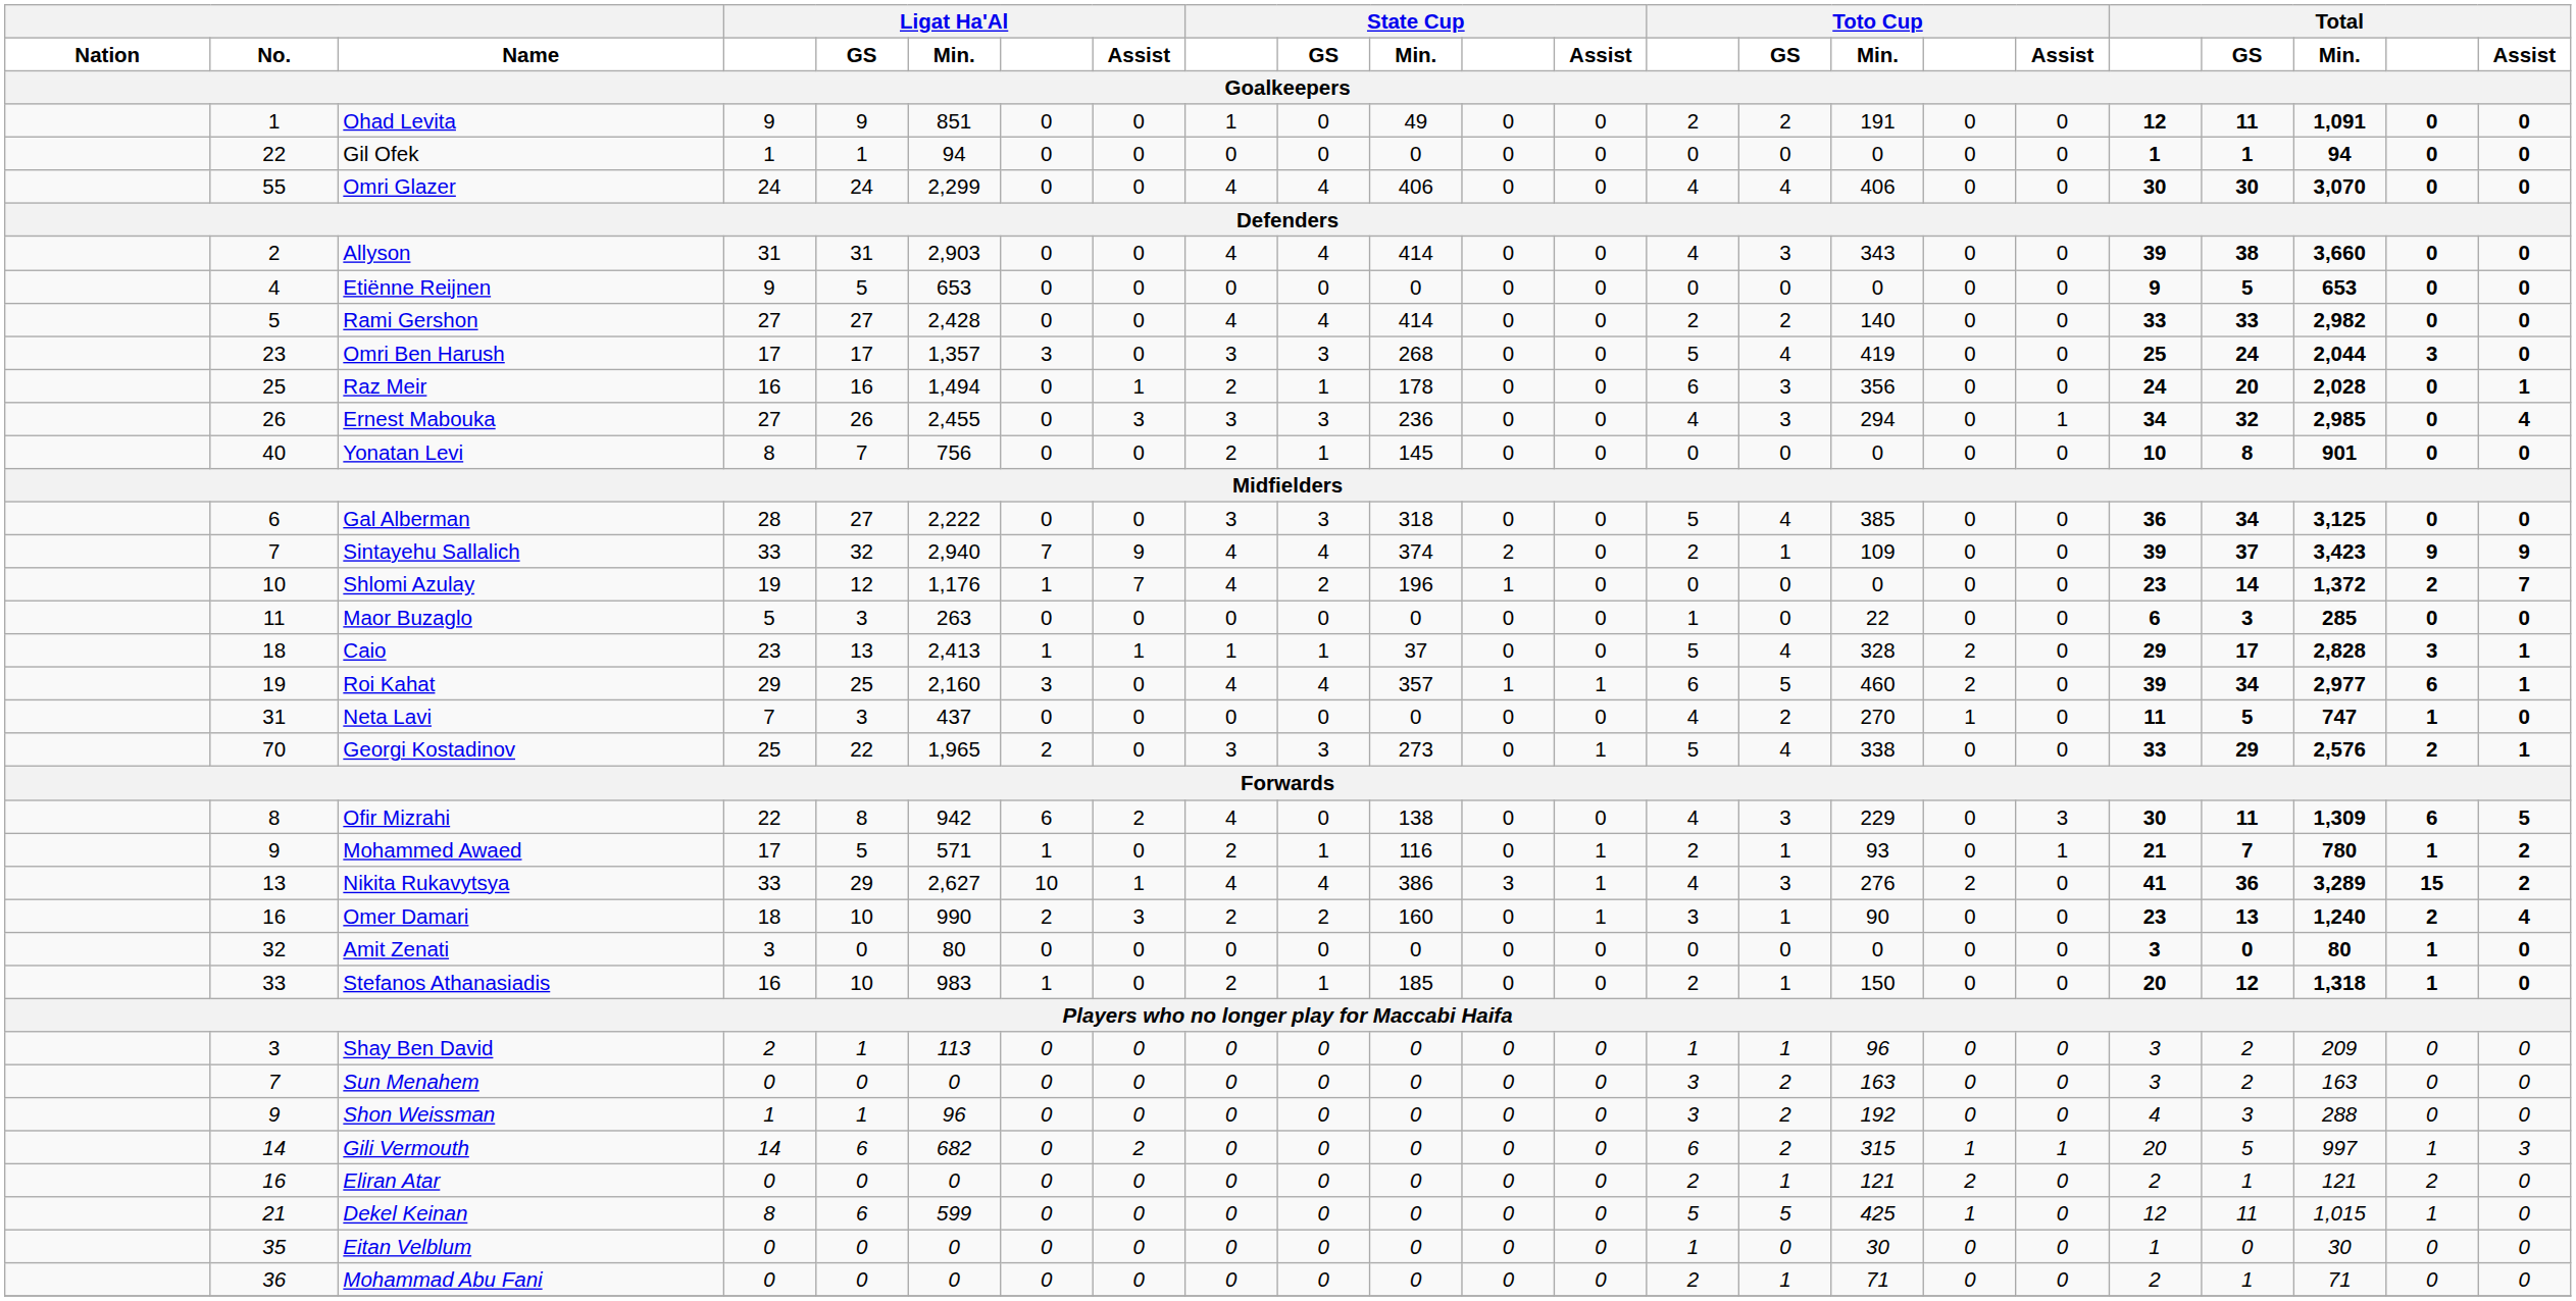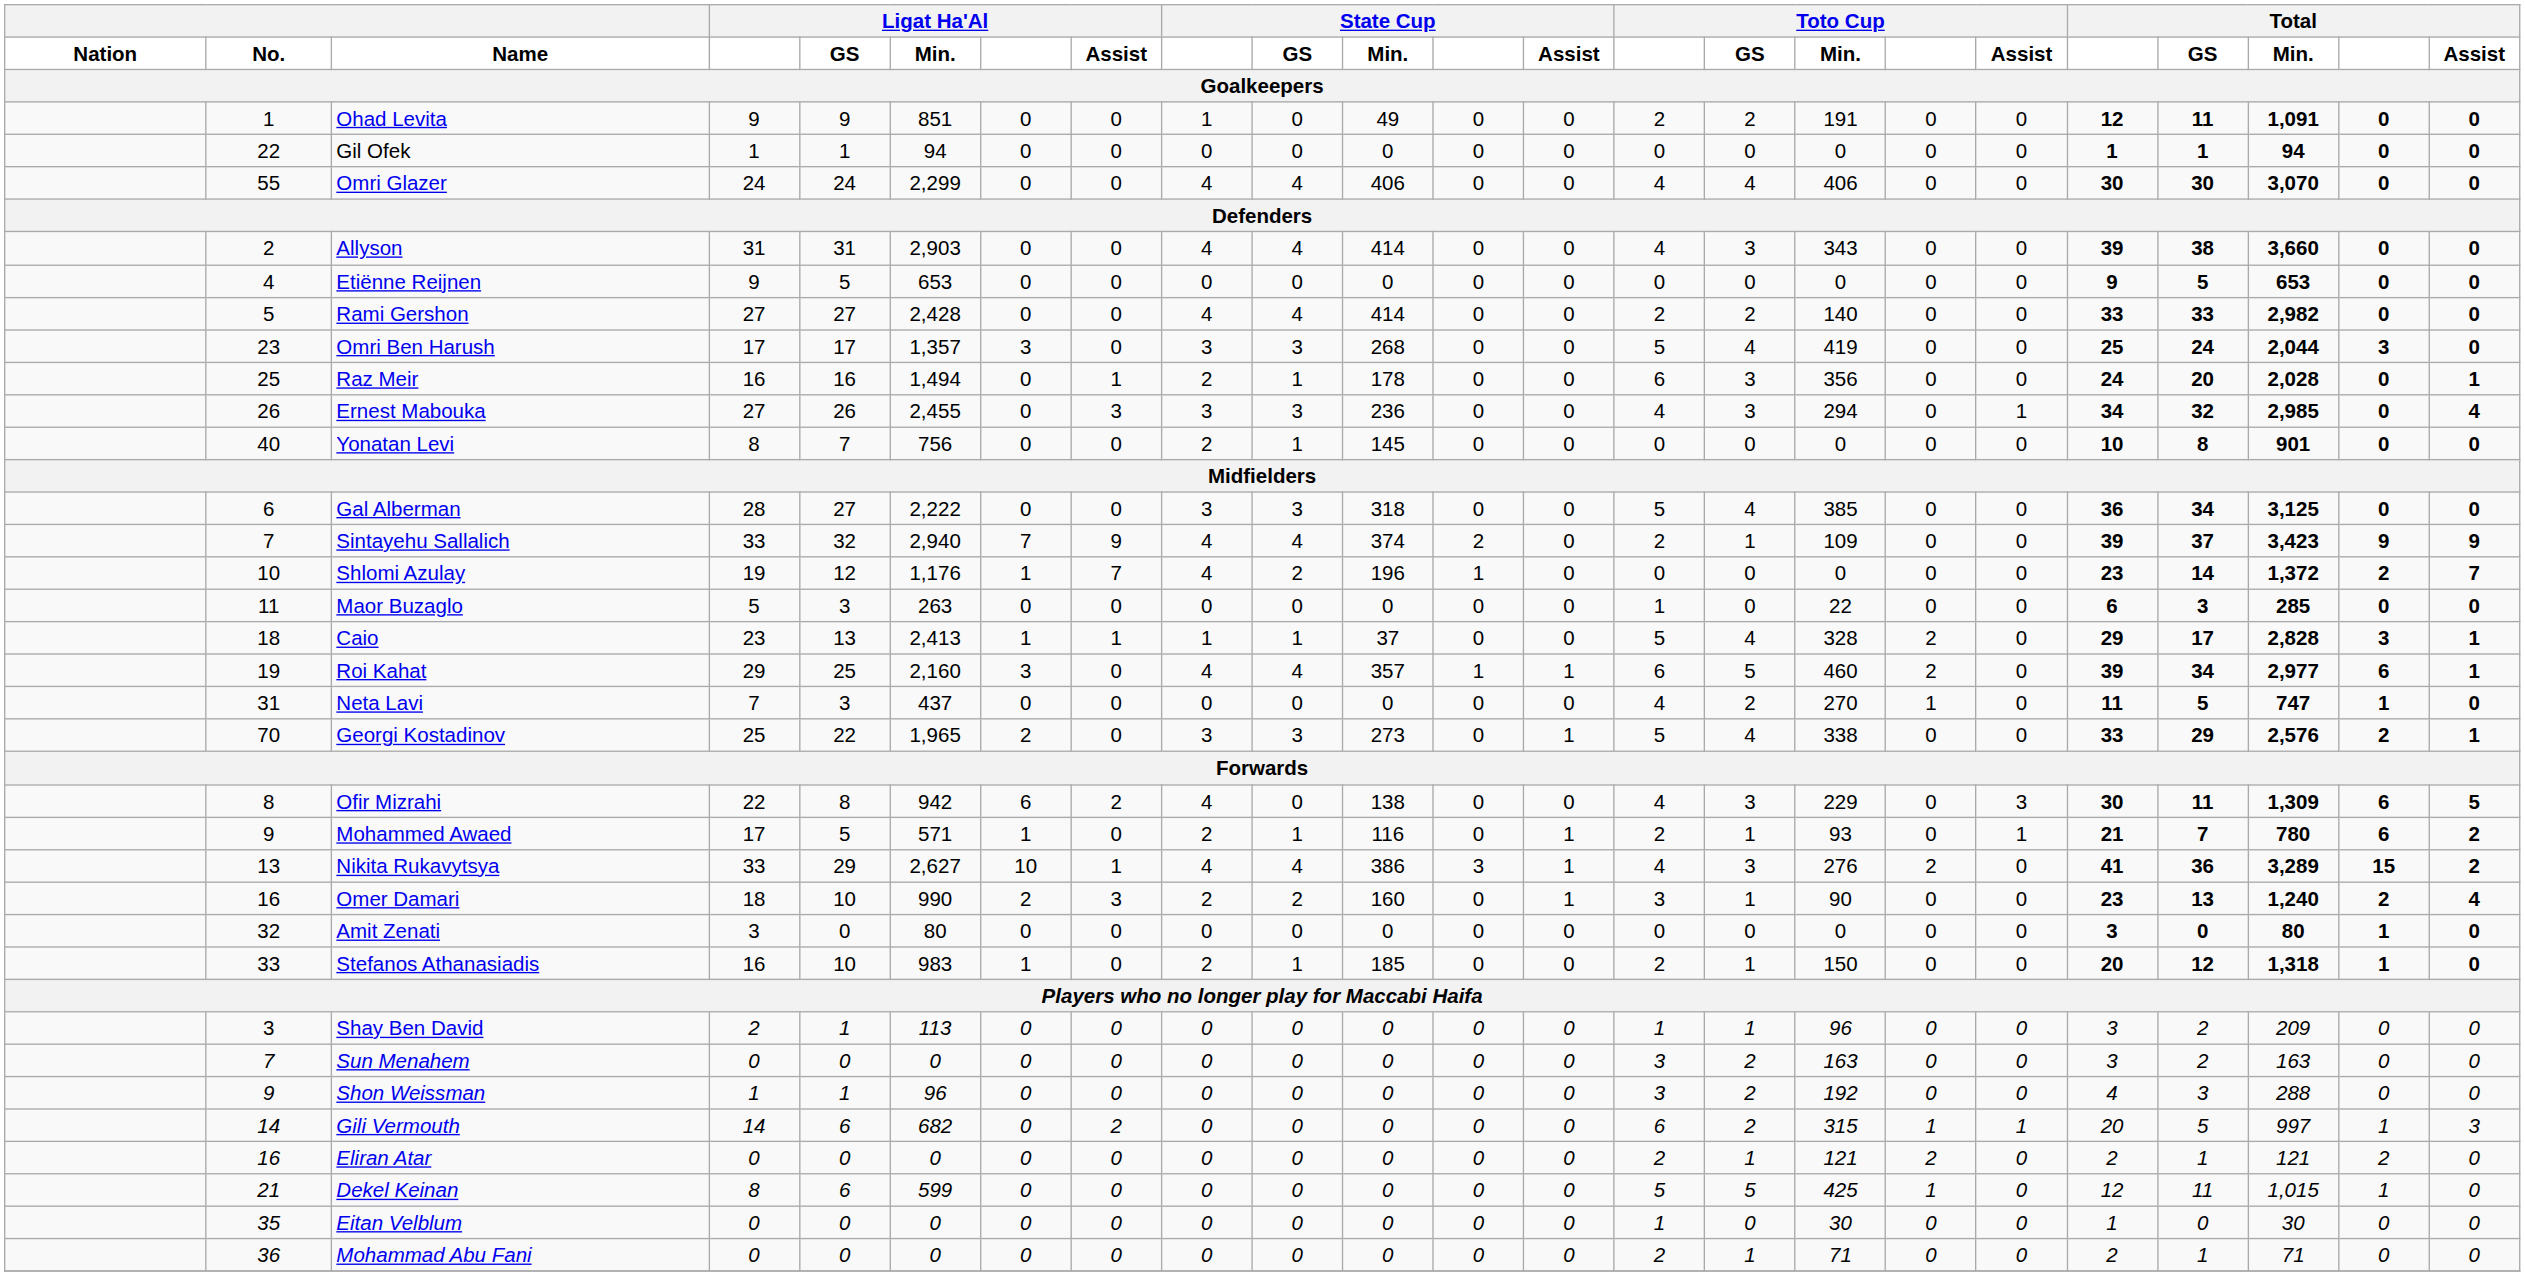Mohammed Awaed | column 22: 1 -> 6
